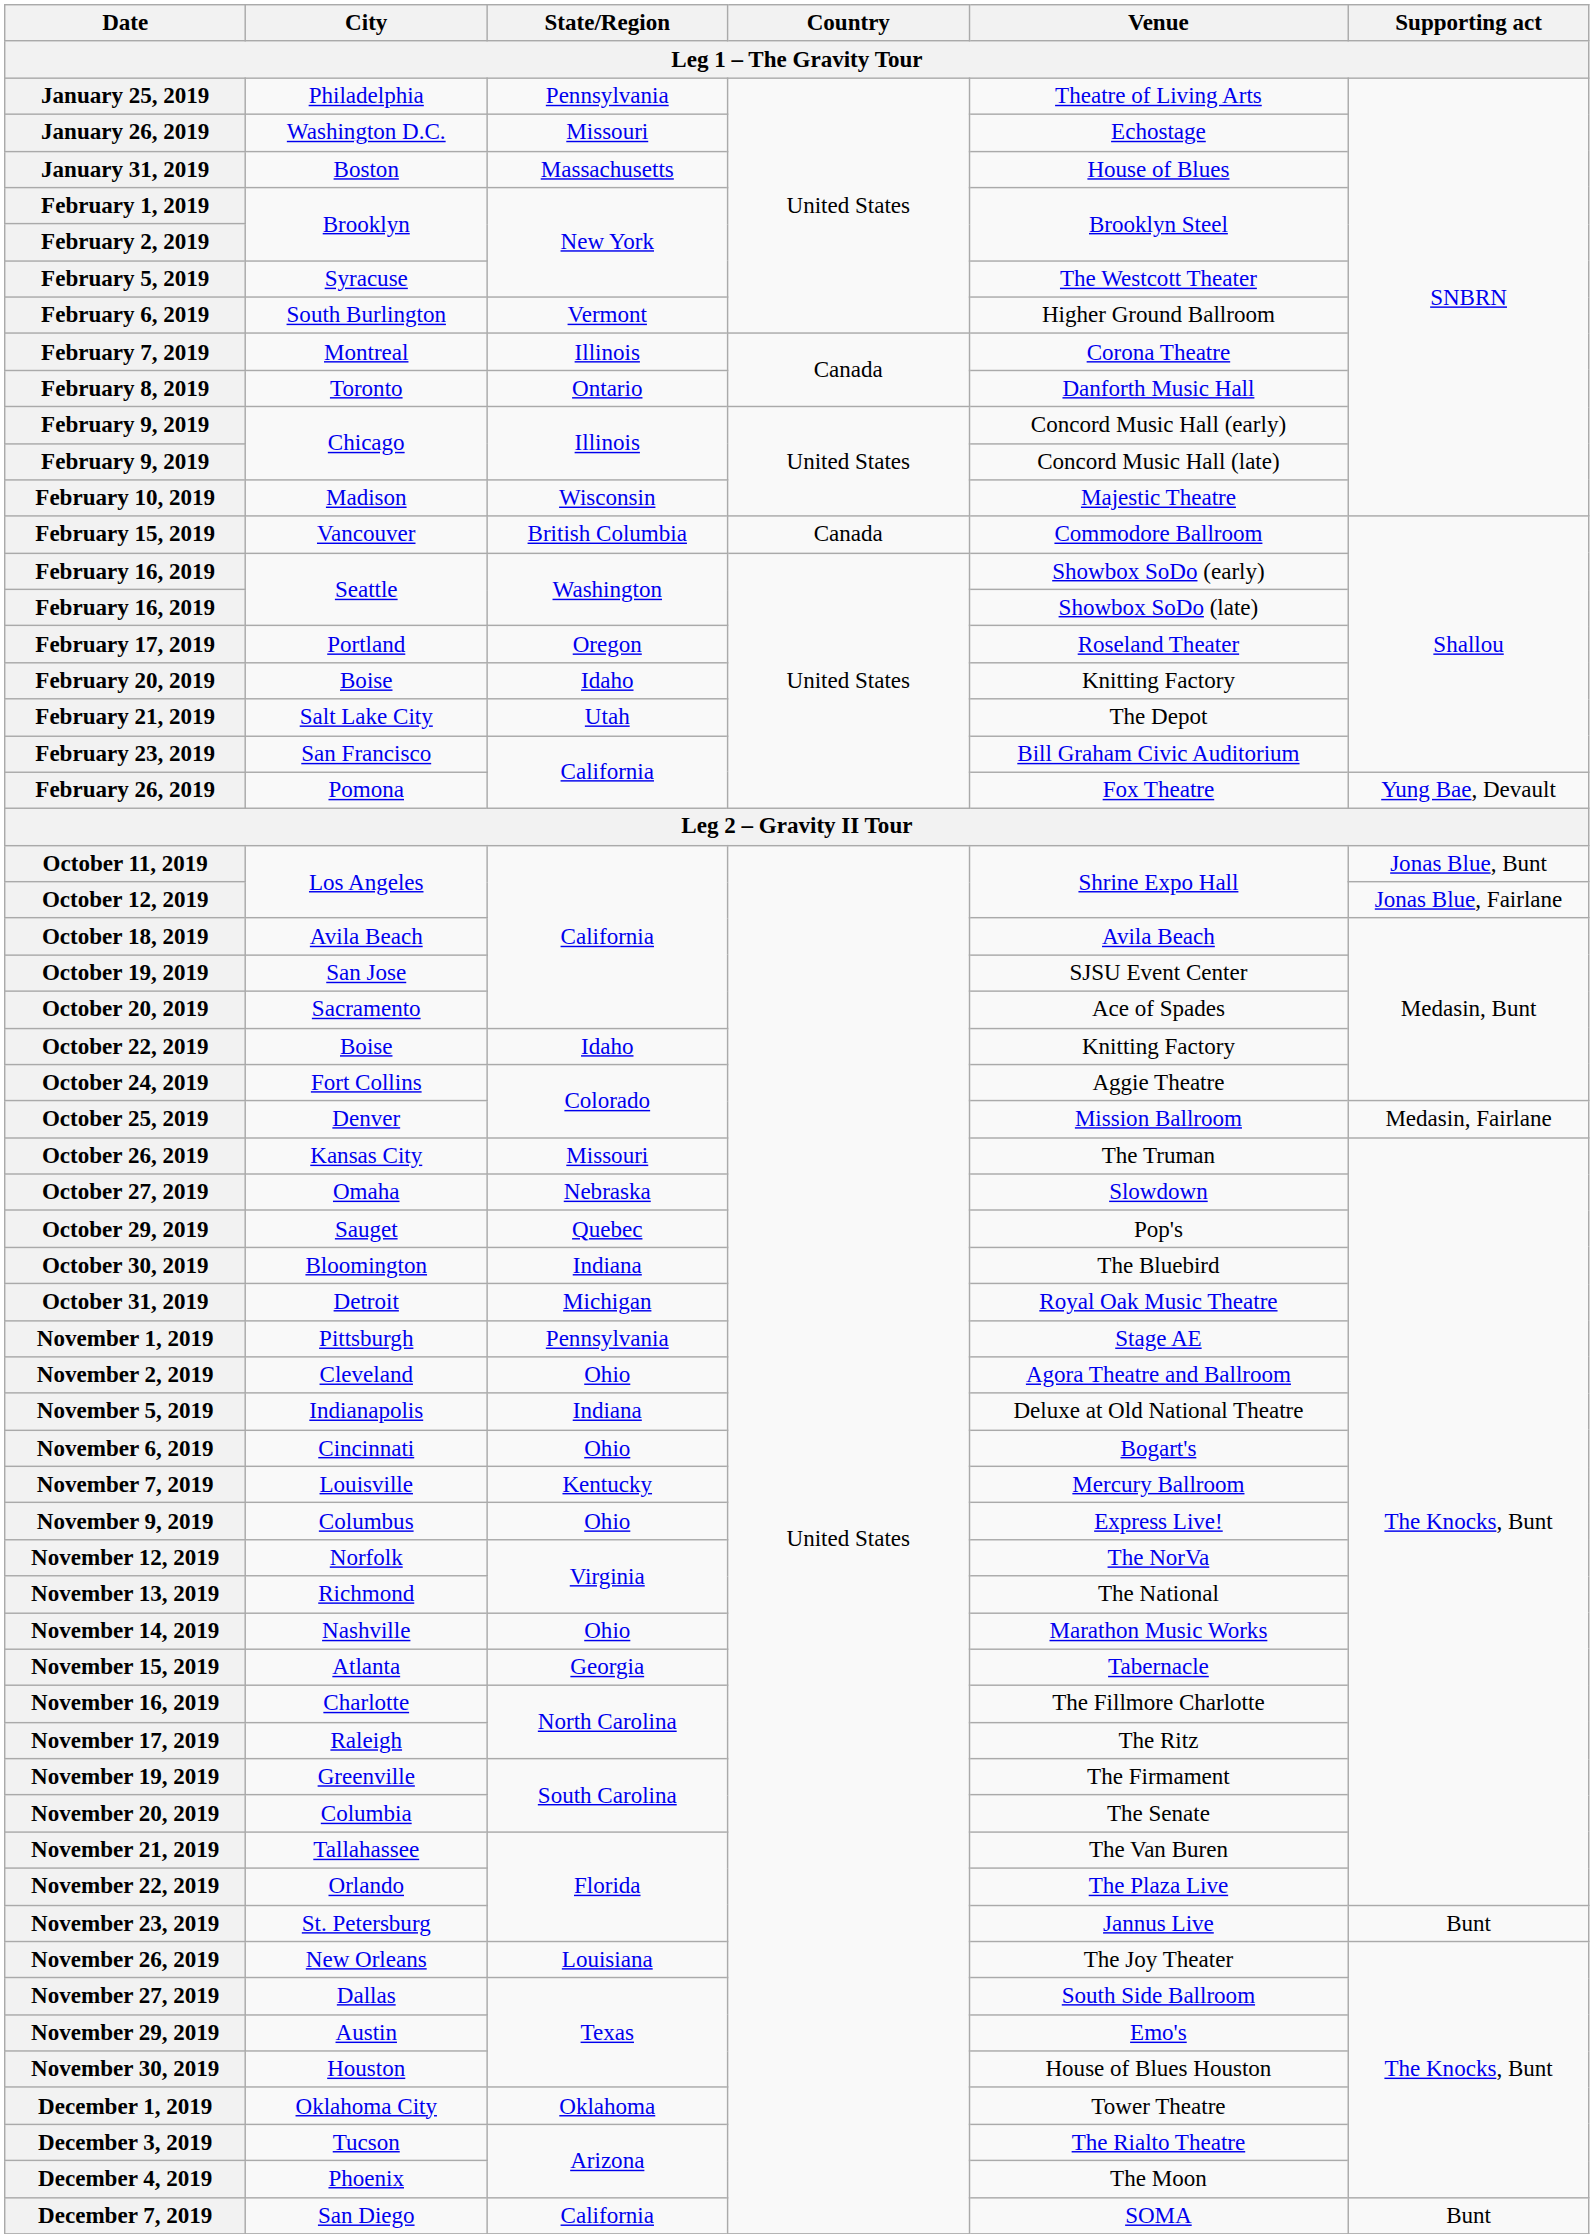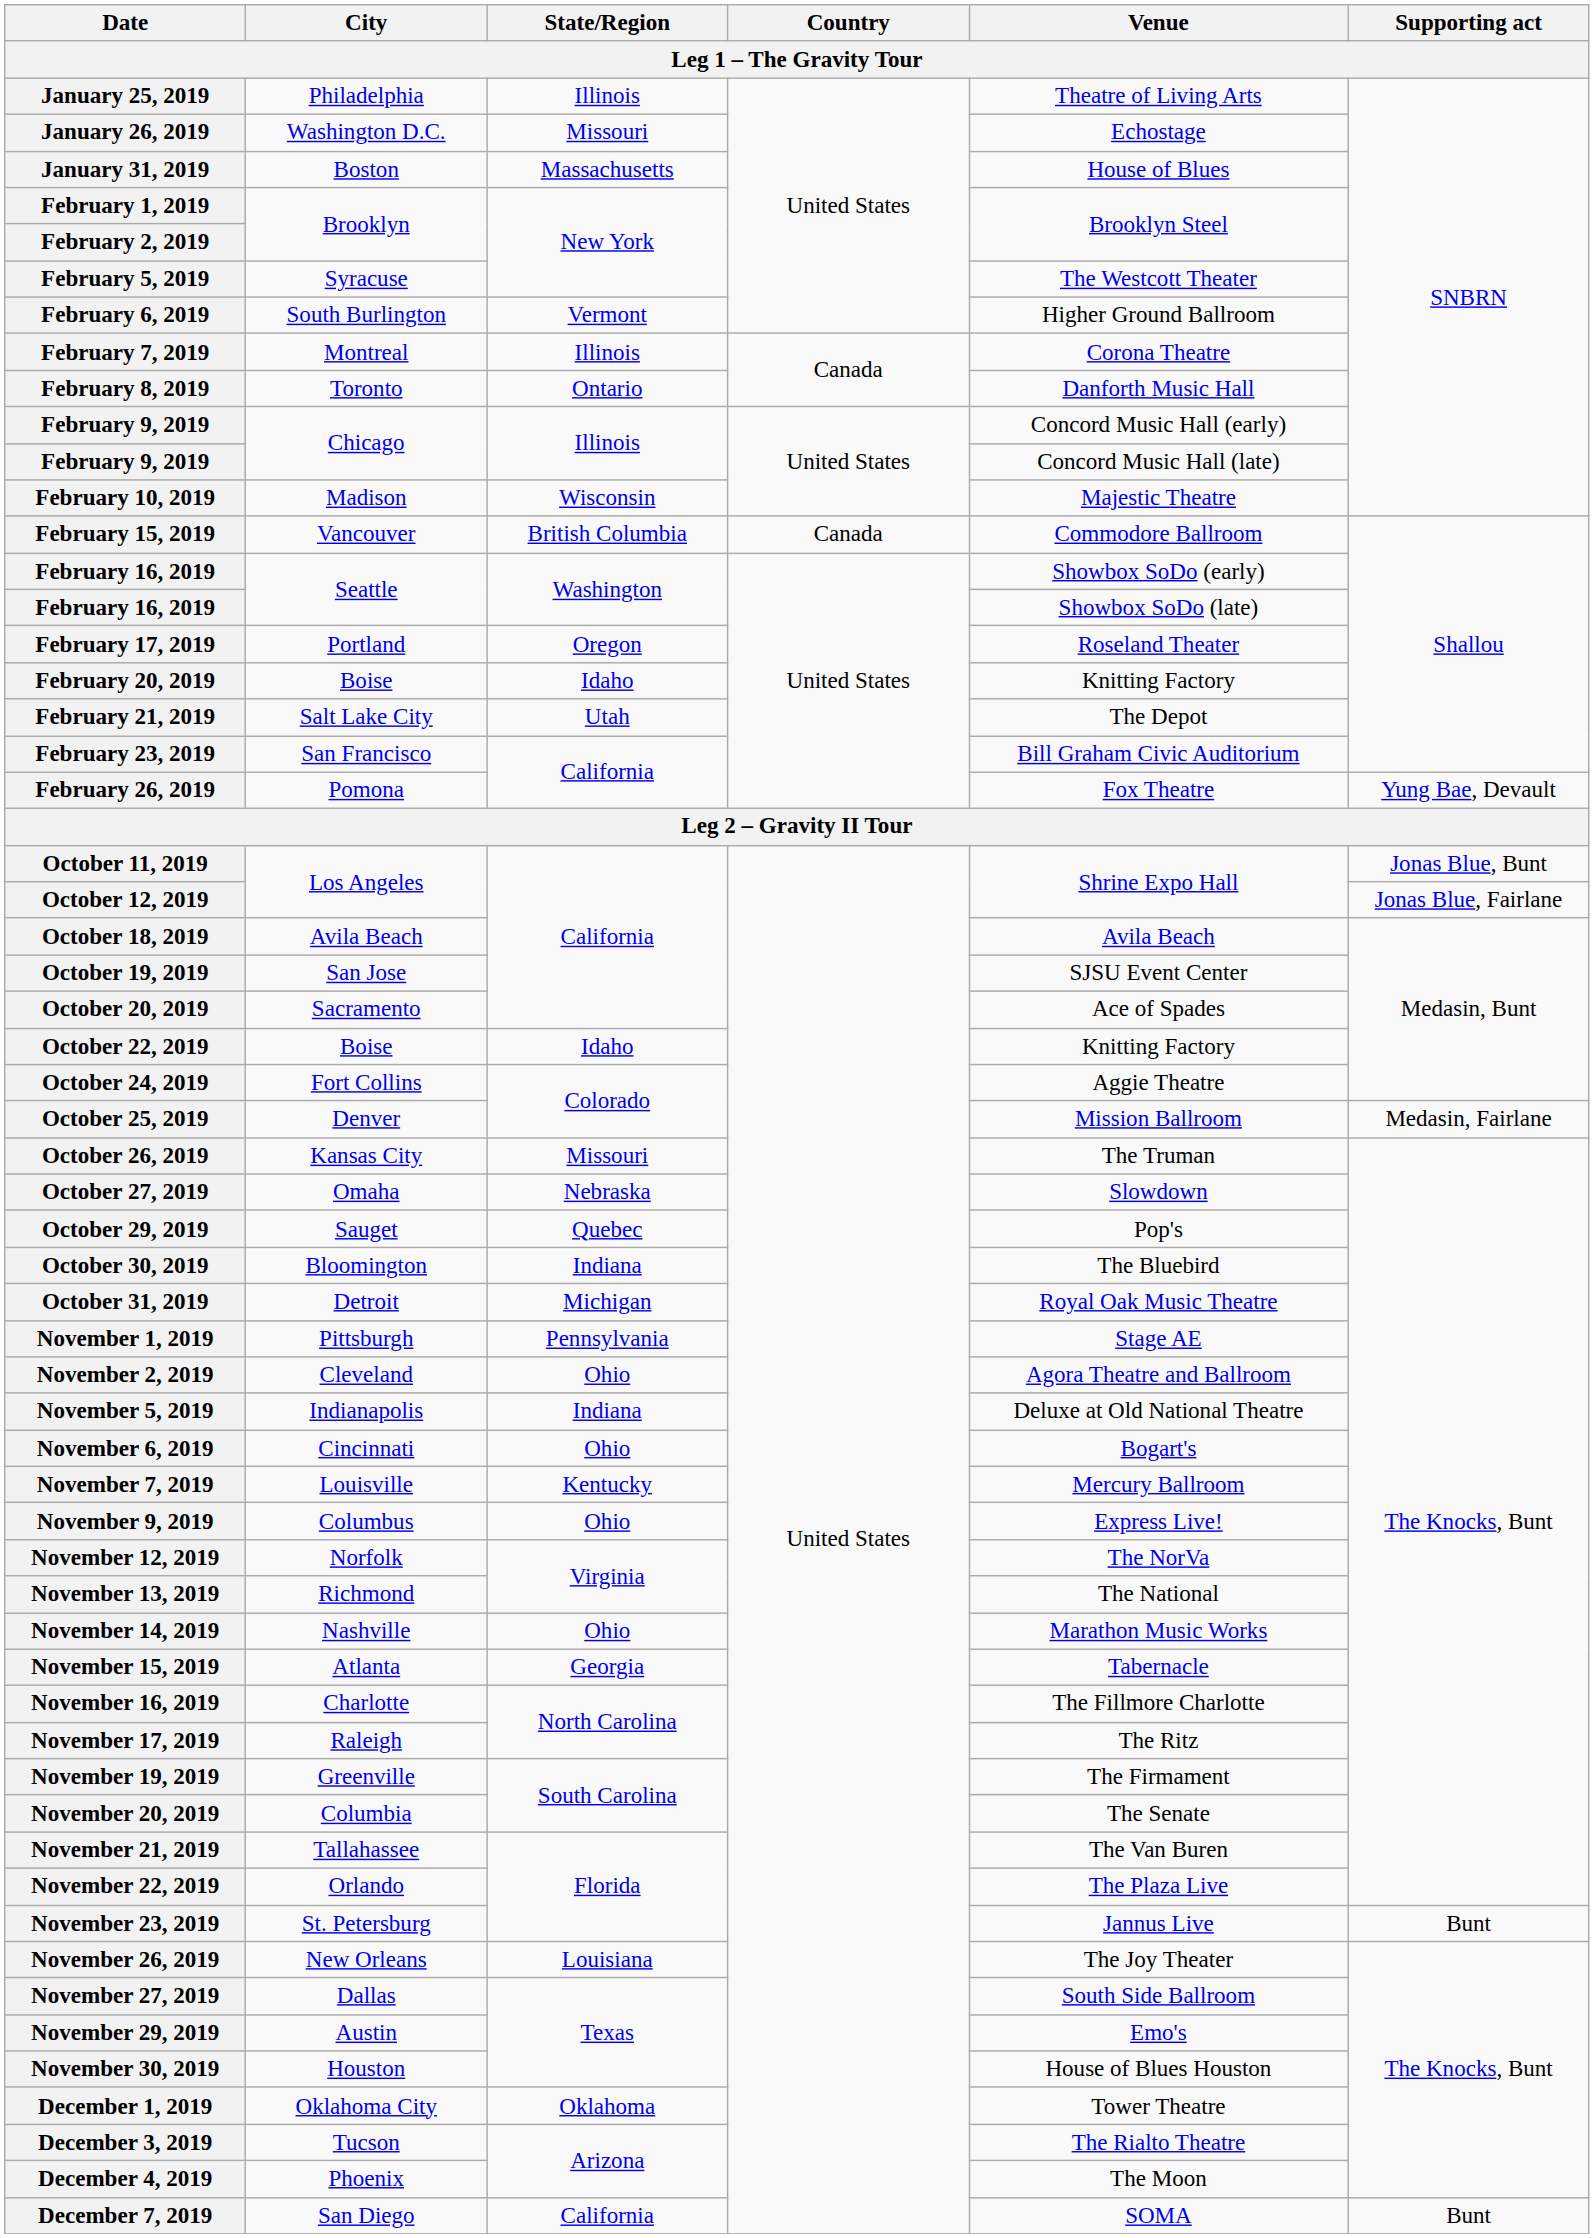January 25, 2019 | State/Region: Pennsylvania -> Illinois
